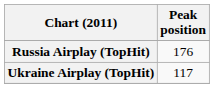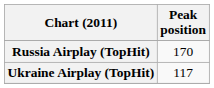Russia Airplay (TopHit) | Peak position: 176 -> 170
